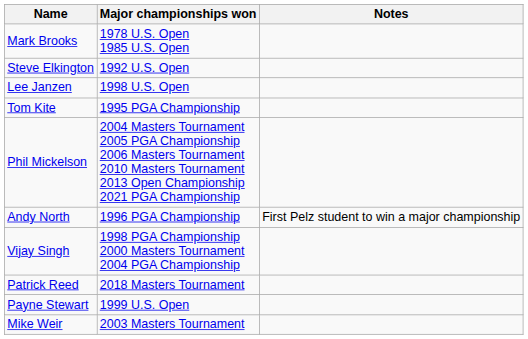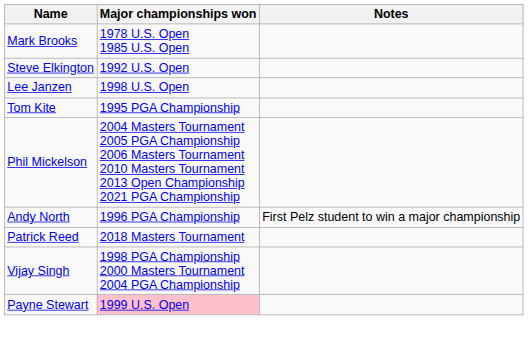rows swapped: Patrick Reed <-> Vijay Singh
Payne Stewart | Major championships won: no background -> pink background
- row: Mike Weir | 2003 Masters Tournament
